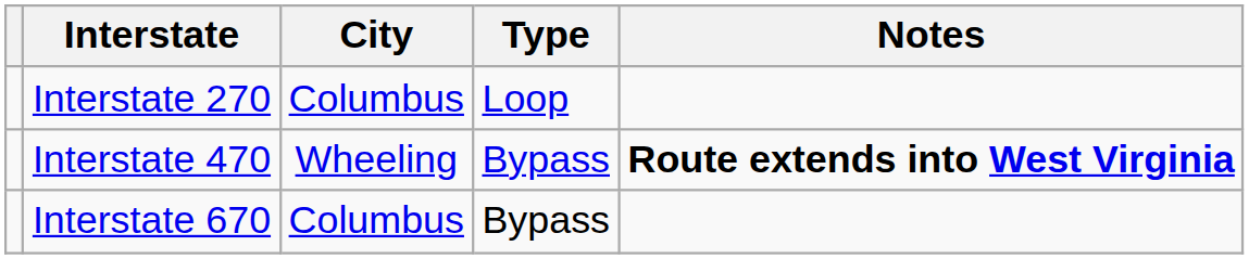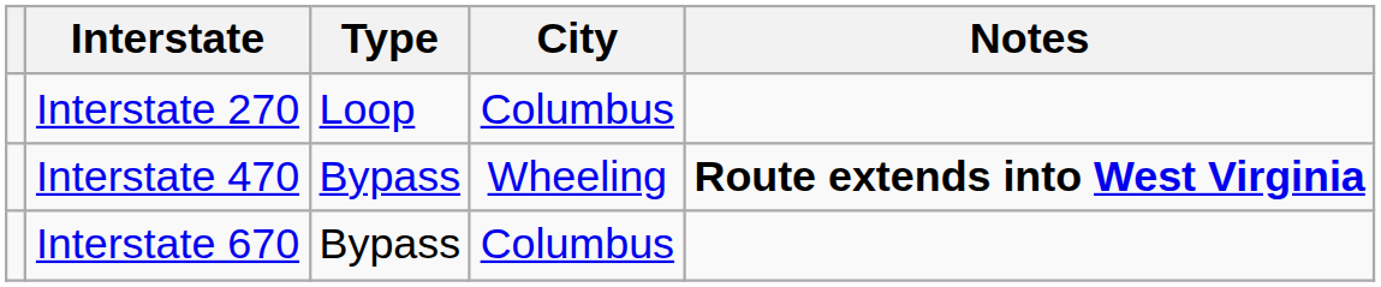columns swapped: City <-> Type
